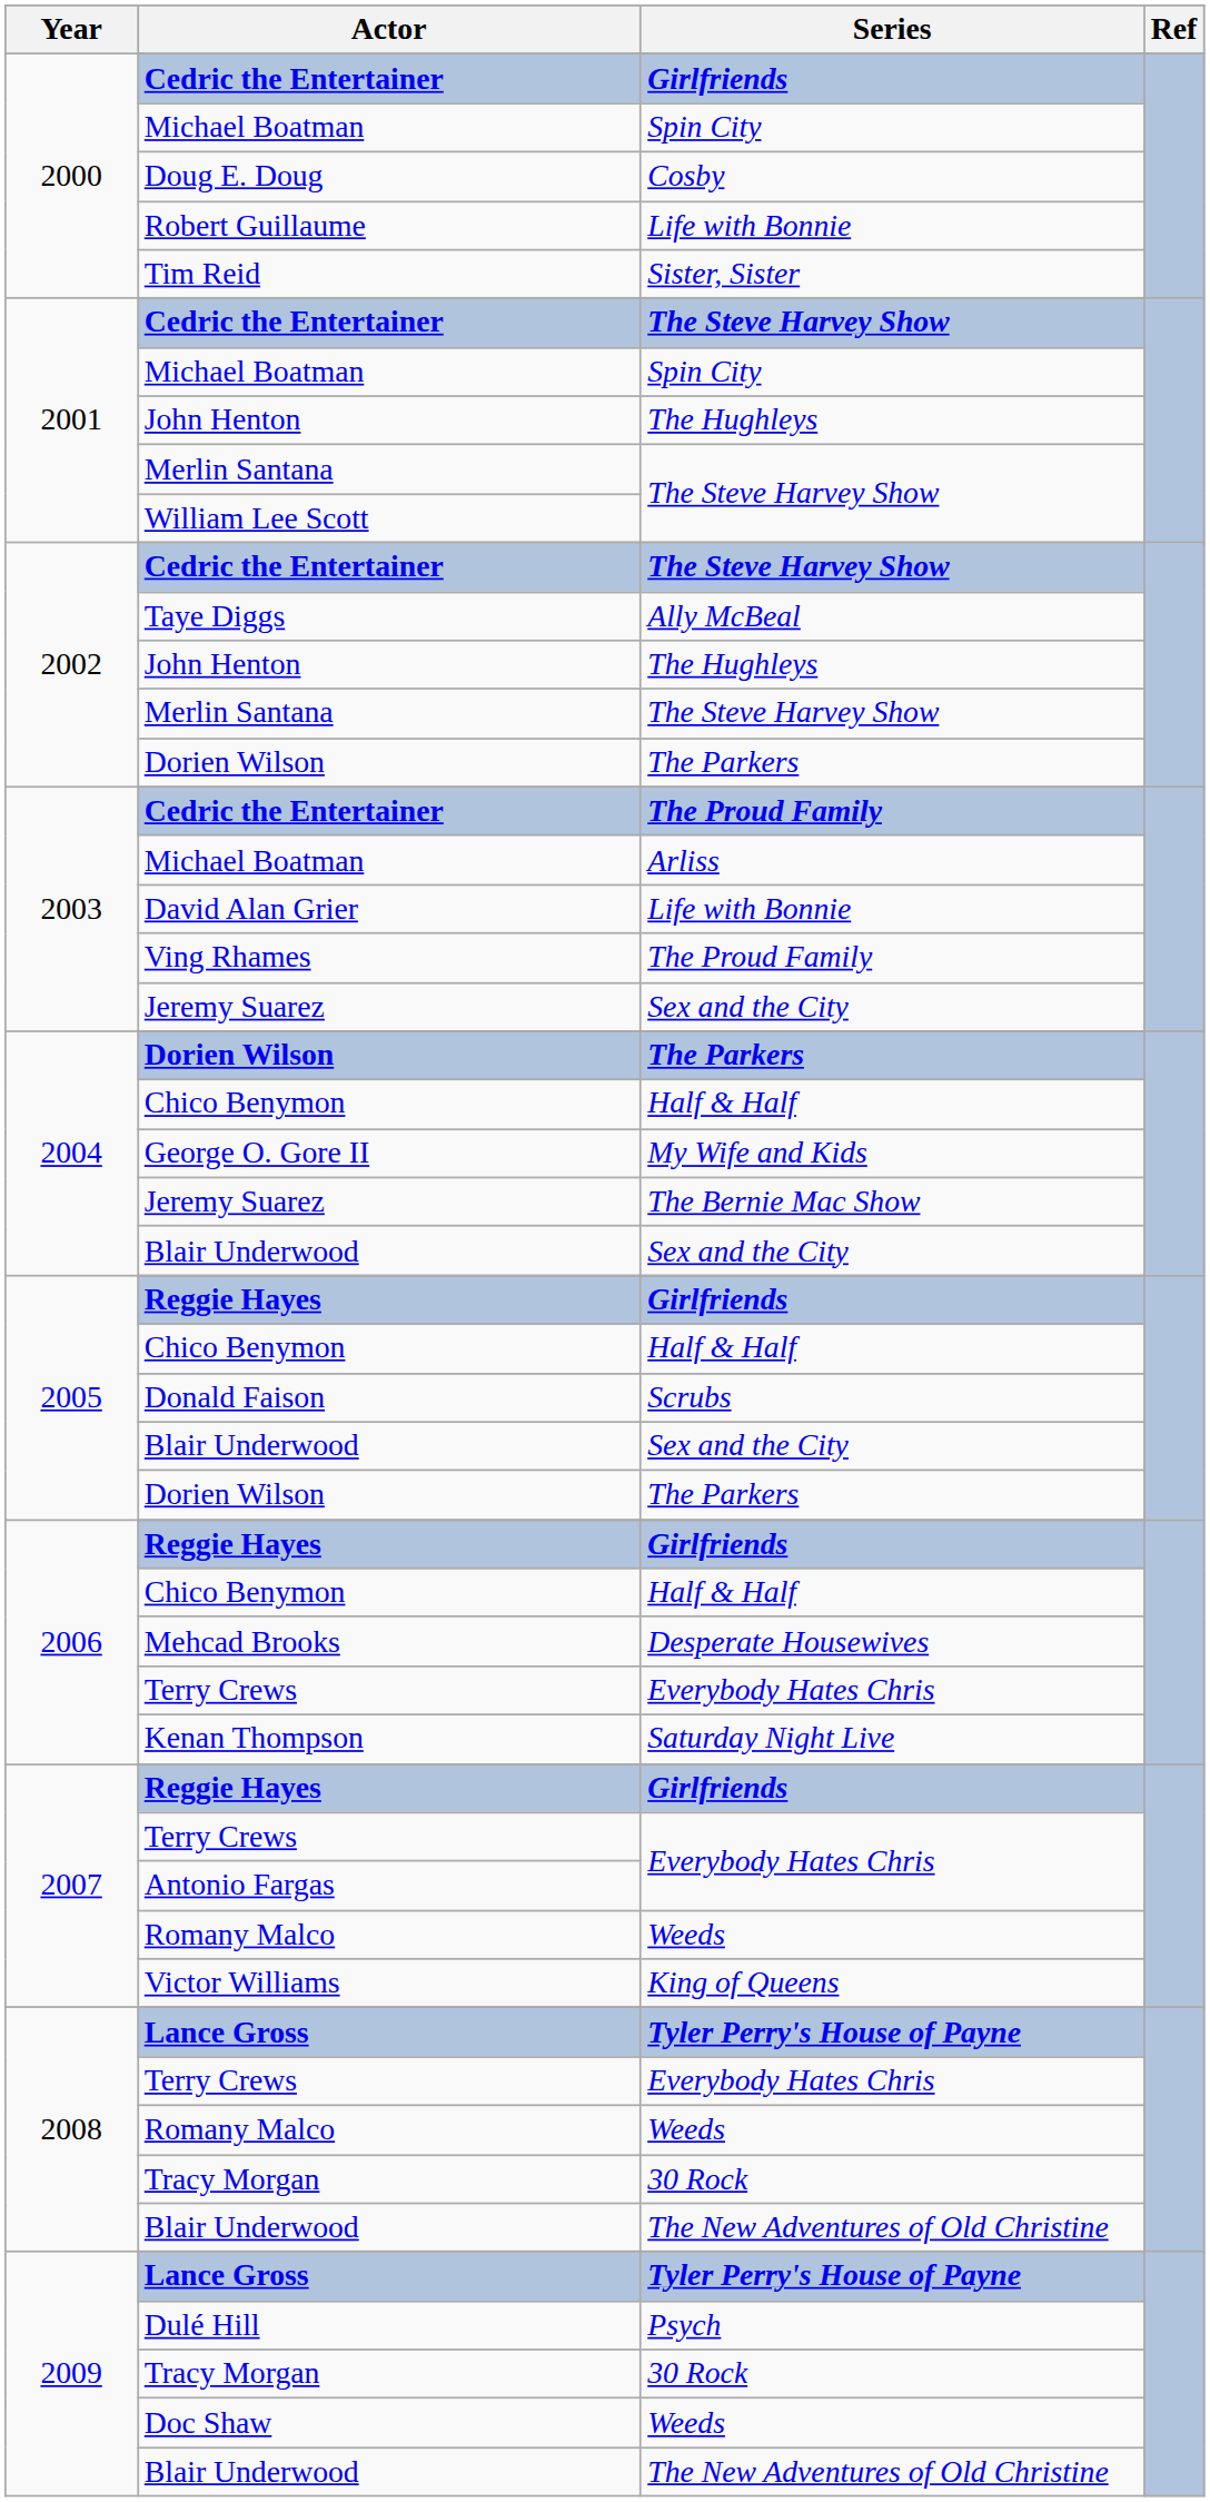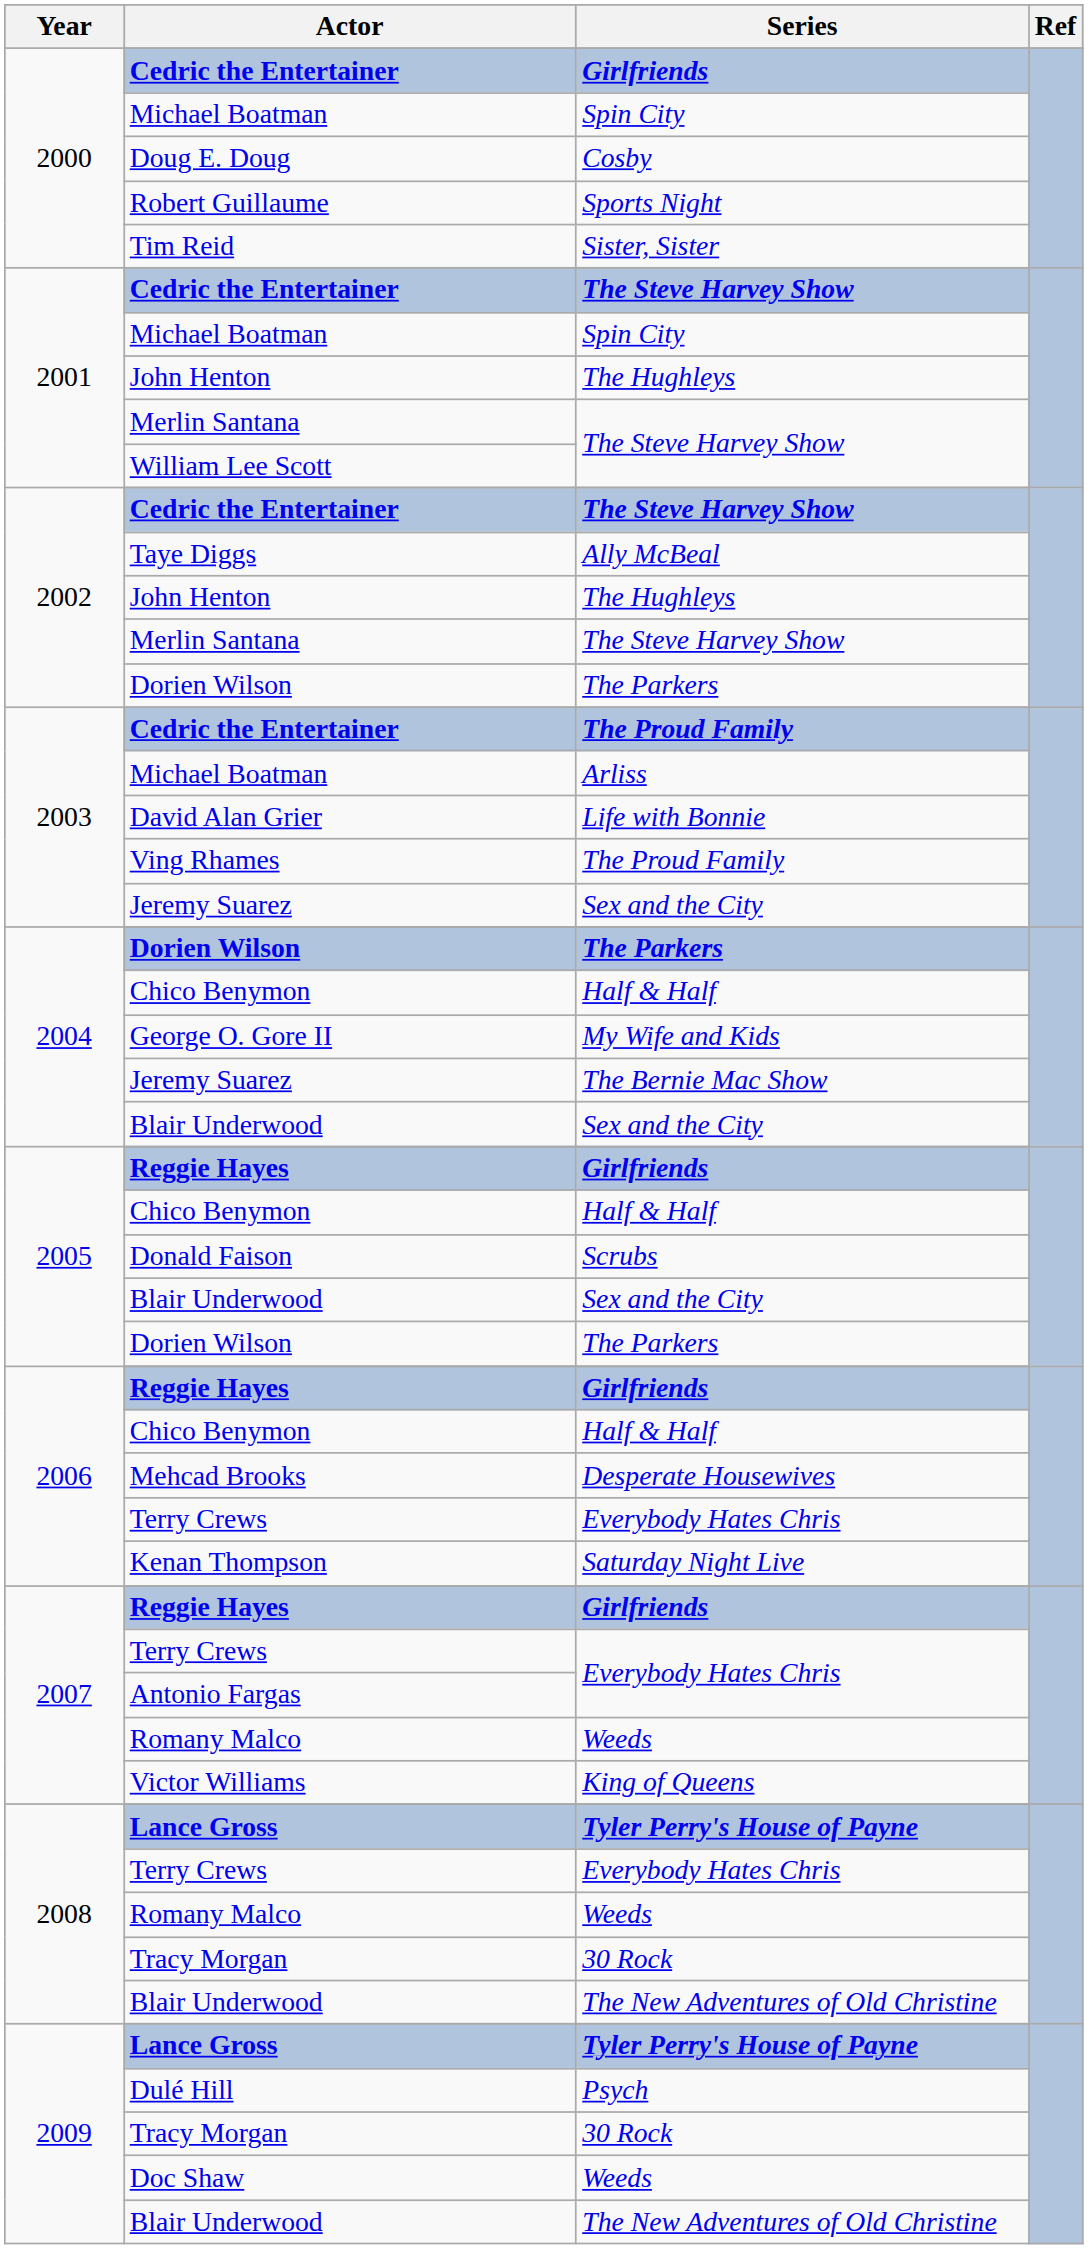Robert Guillaume | Series: Life with Bonnie -> Sports Night
